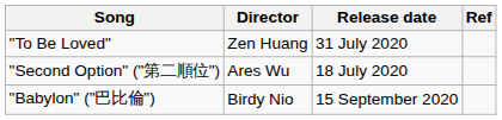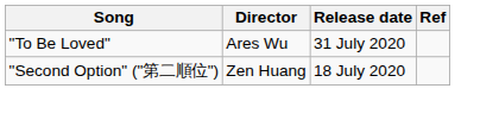"To Be Loved" | Director: Zen Huang -> Ares Wu
"Second Option" ("第二順位") | Director: Ares Wu -> Zen Huang
- row: "Babylon" ("巴比倫") | Birdy Nio | 15 September 2020
